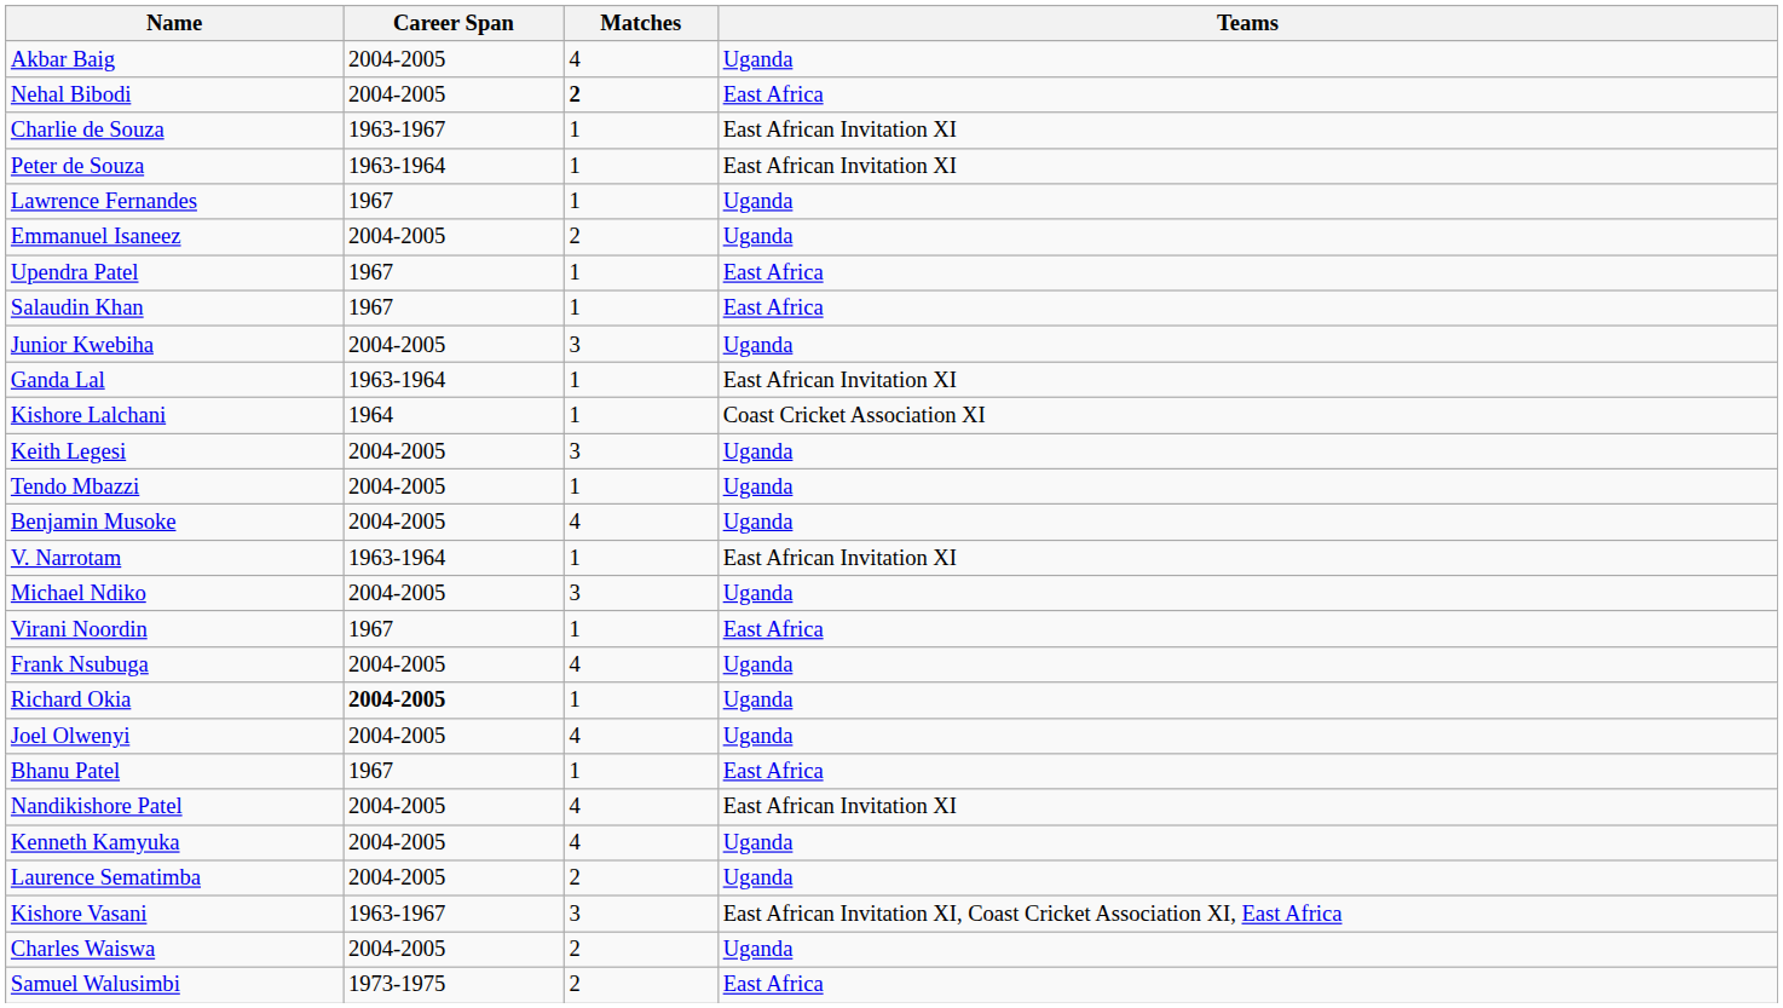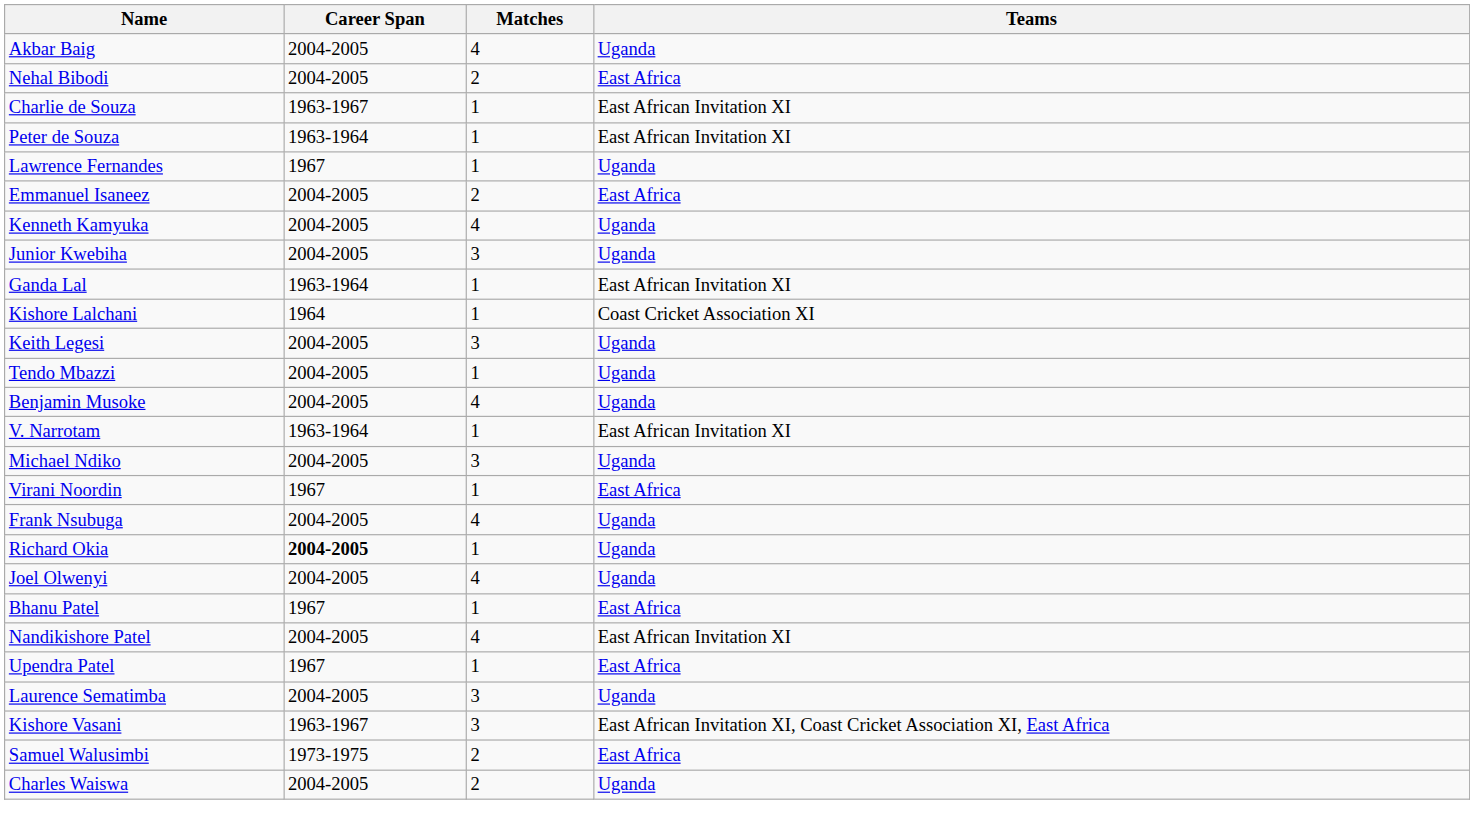Nehal Bibodi | Matches: bold -> normal
Emmanuel Isaneez | Teams: Uganda -> East Africa
rows swapped: Kenneth Kamyuka <-> Upendra Patel
- row: Salaudin Khan | 1967 | 1 | East Africa
Laurence Sematimba | Matches: 2 -> 3
rows swapped: Charles Waiswa <-> Samuel Walusimbi
